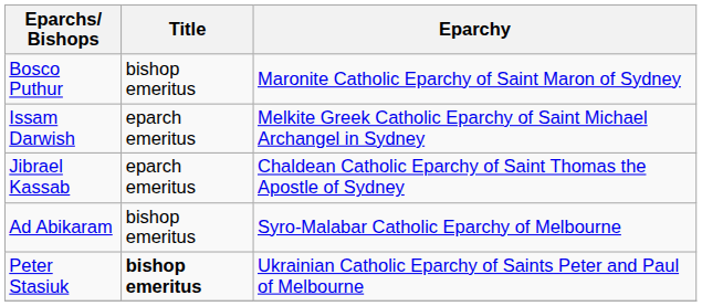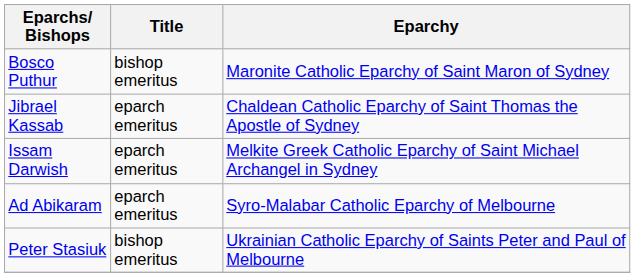rows swapped: Jibrael Kassab <-> Issam Darwish
Ad Abikaram | Title: bishop emeritus -> eparch emeritus
Peter Stasiuk | Title: bold -> normal
